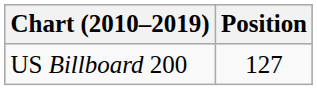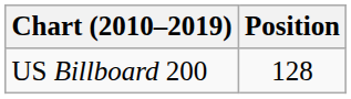US Billboard 200 | Position: 127 -> 128
